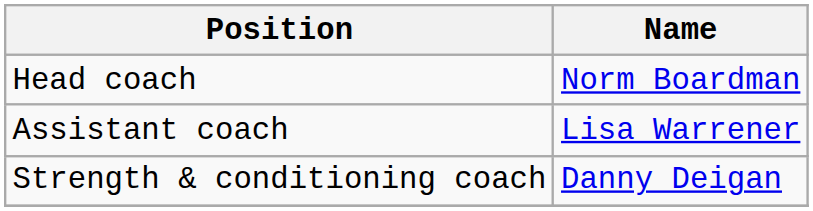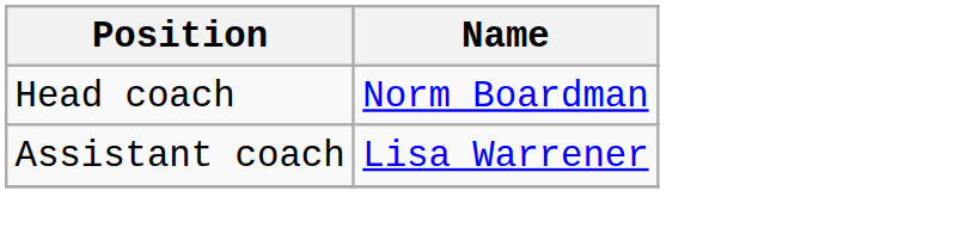- row: Strength & conditioning coach | Danny Deigan
